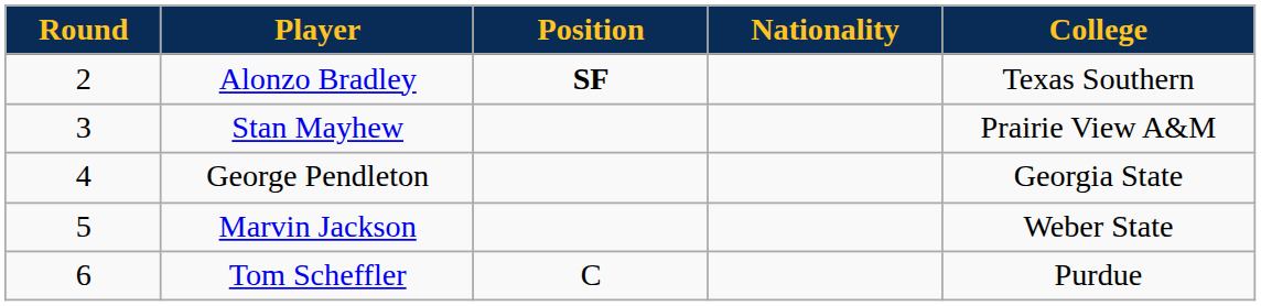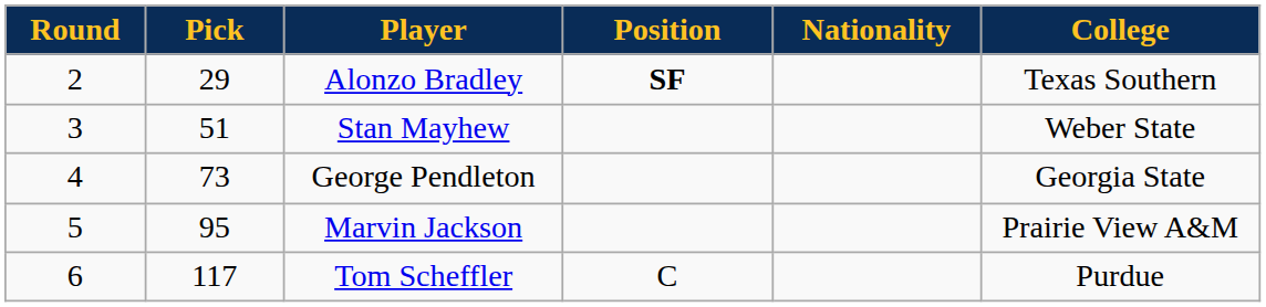+ column: Pick | 29 | 51 | 73 | 95 | 117
Stan Mayhew | College: Prairie View A&M -> Weber State
Marvin Jackson | College: Weber State -> Prairie View A&M
